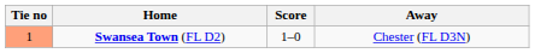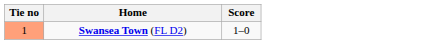- column: Away | Chester (FL D3N)
